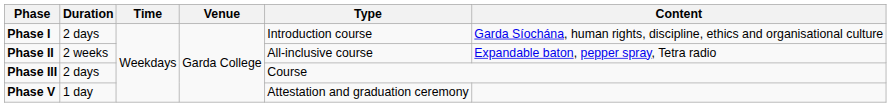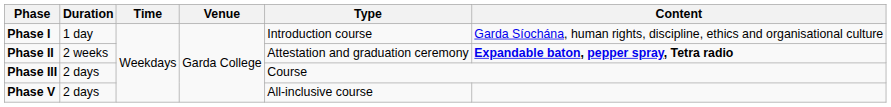Phase I | Duration: 2 days -> 1 day
Phase II | Type: All-inclusive course -> Attestation and graduation ceremony
Phase II | Content: normal -> bold
Phase V | Duration: 1 day -> 2 days
Phase V | Type: Attestation and graduation ceremony -> All-inclusive course
